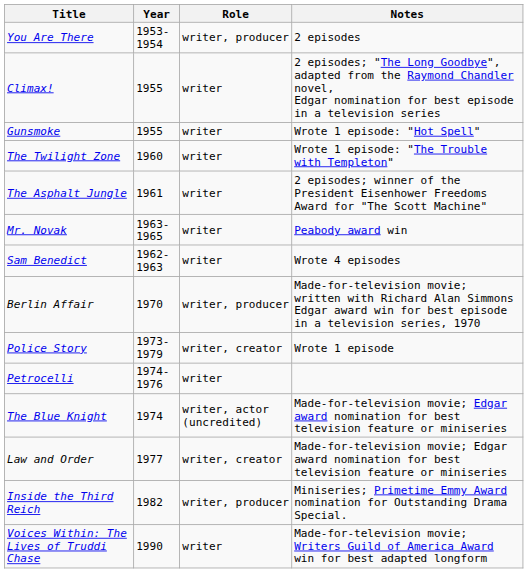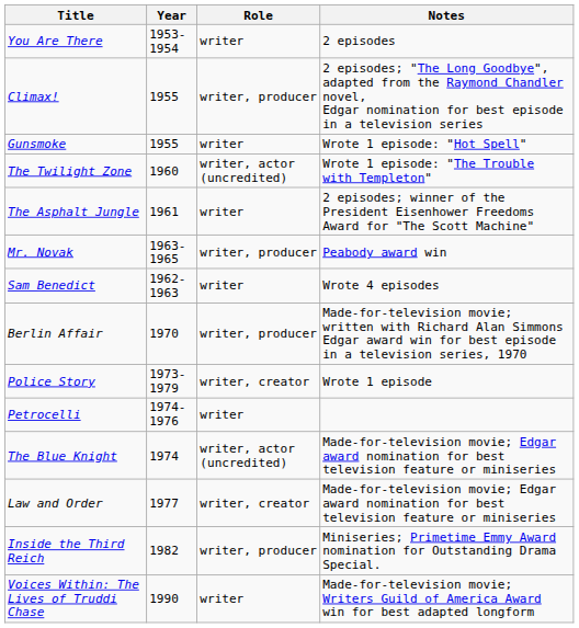You Are There | Role: writer, producer -> writer
Climax! | Role: writer -> writer, producer
The Twilight Zone | Role: writer -> writer, actor (uncredited)
Mr. Novak | Role: writer -> writer, producer
